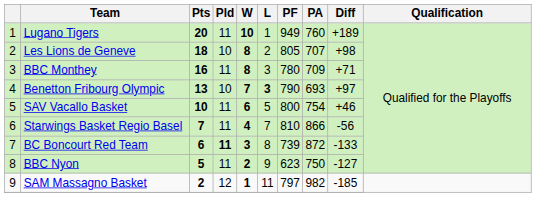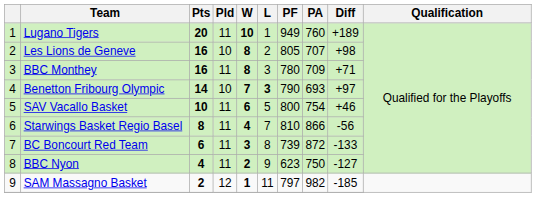Les Lions de Geneve | Pts: 18 -> 16
Benetton Fribourg Olympic | Pts: 13 -> 14
Starwings Basket Regio Basel | Pts: 7 -> 8
BC Boncourt Red Team | Pld: bold -> normal
BBC Nyon | Pts: 5 -> 4
